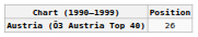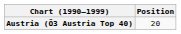Austria (Ö3 Austria Top 40) | Position: 26 -> 20
